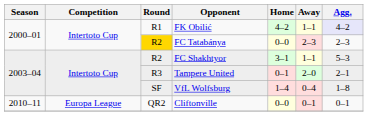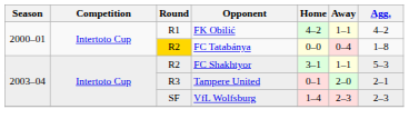FK Obilić | Agg.: lavender background -> no background
FC Tatabánya | Away: 2–3 -> 0–4
FC Tatabánya | Agg.: 2–3 -> 1–8
VfL Wolfsburg | Away: 0–4 -> 2–3
VfL Wolfsburg | Agg.: 1–8 -> 2–3
- row: 2010–11 | Europa League | QR2 | Cliftonville | 0–0 | 0–1 | 0–1
